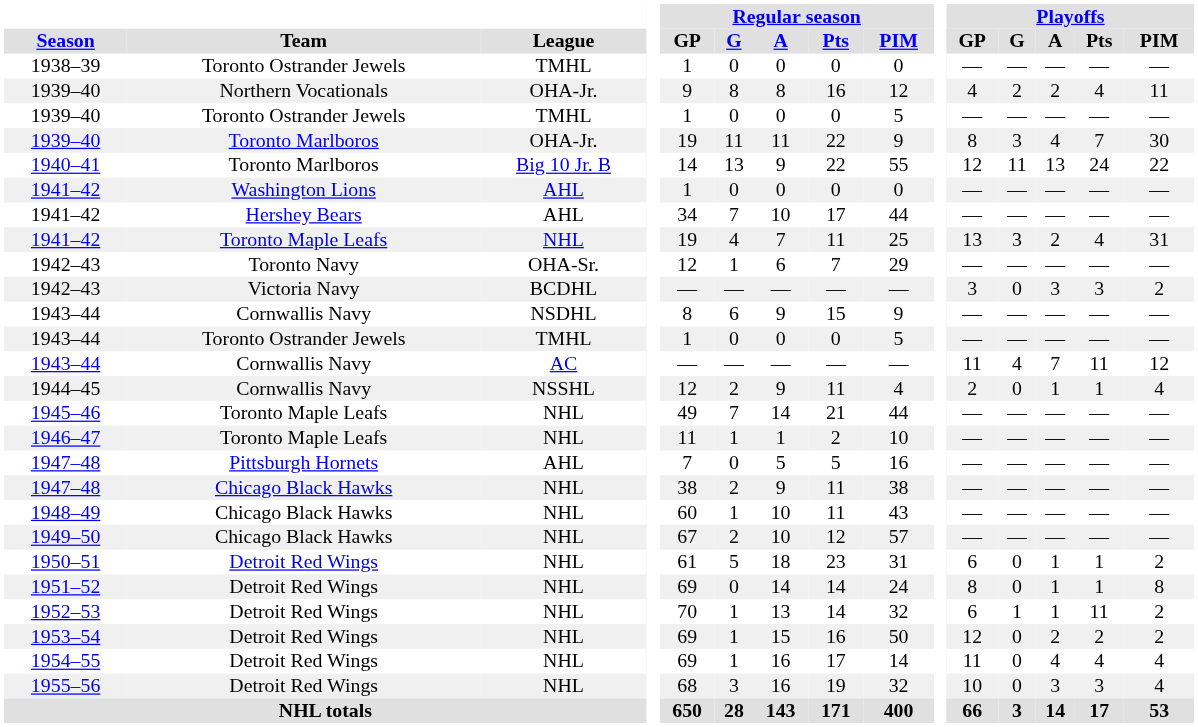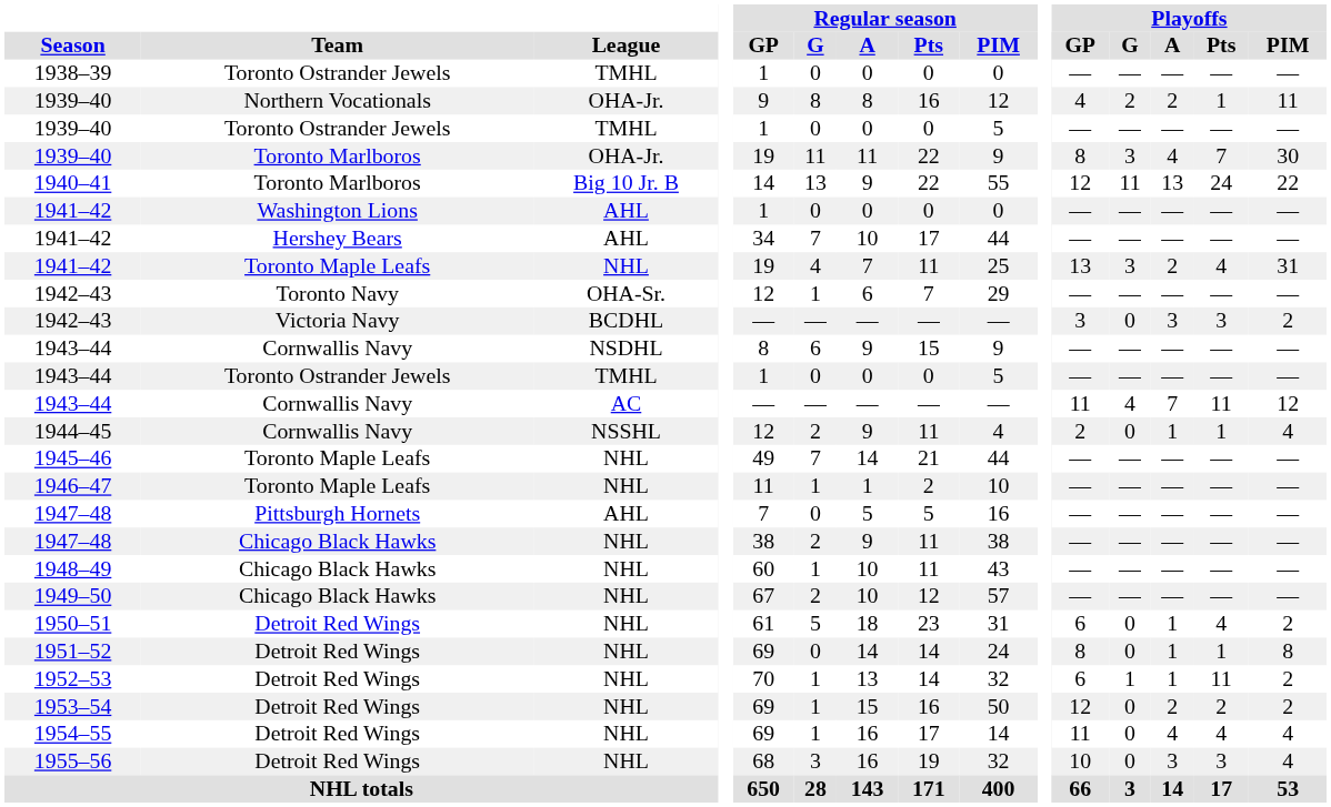1939–40 / Northern Vocationals | Playoffs / Pts: 4 -> 1
1950–51 | Playoffs / Pts: 1 -> 4
